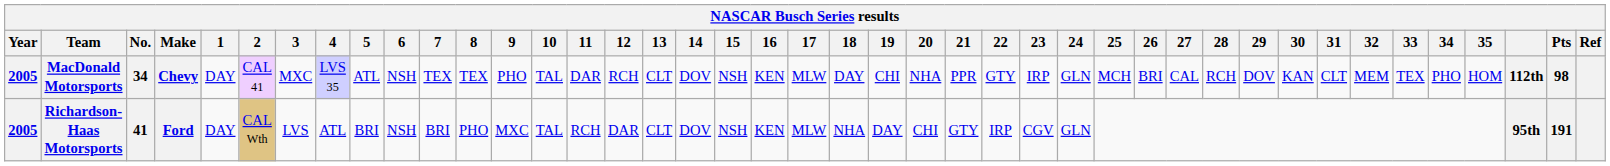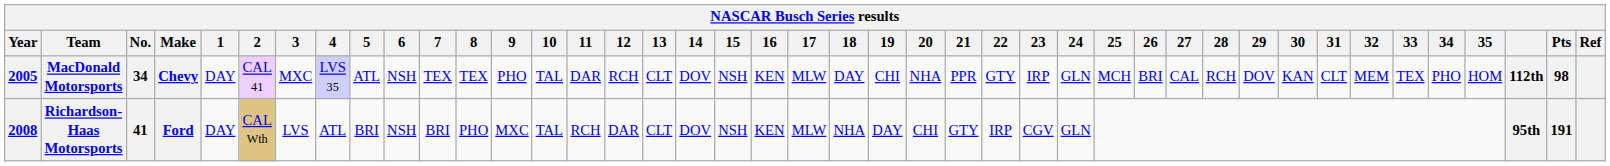Richardson-Haas Motorsports | Year: 2005 -> 2008
